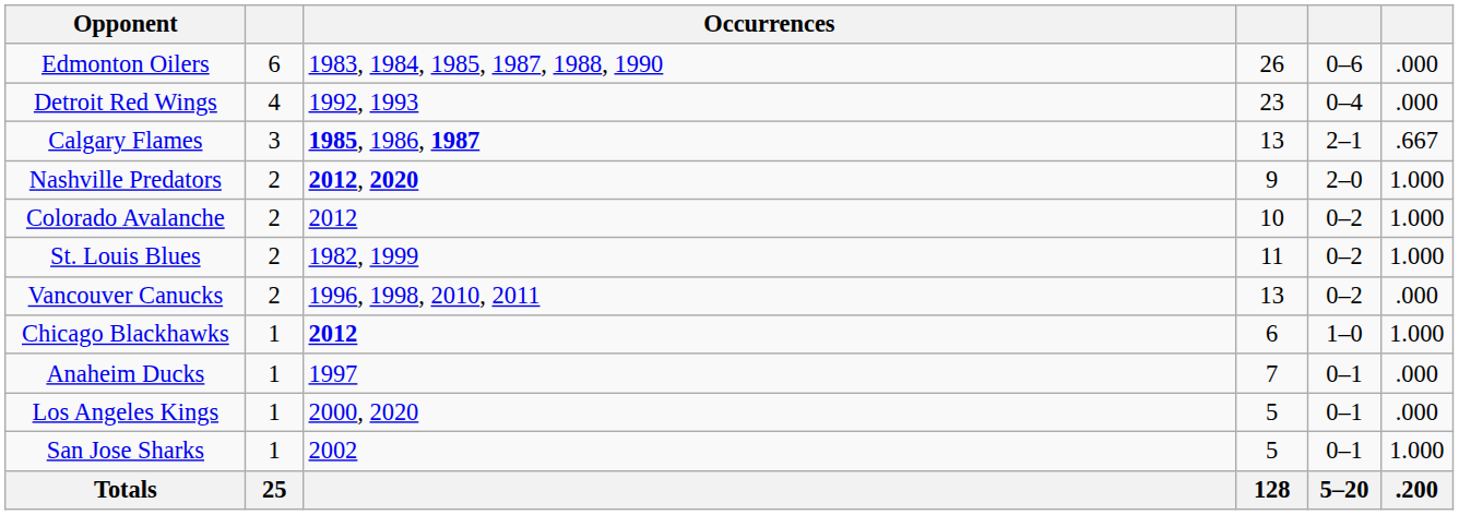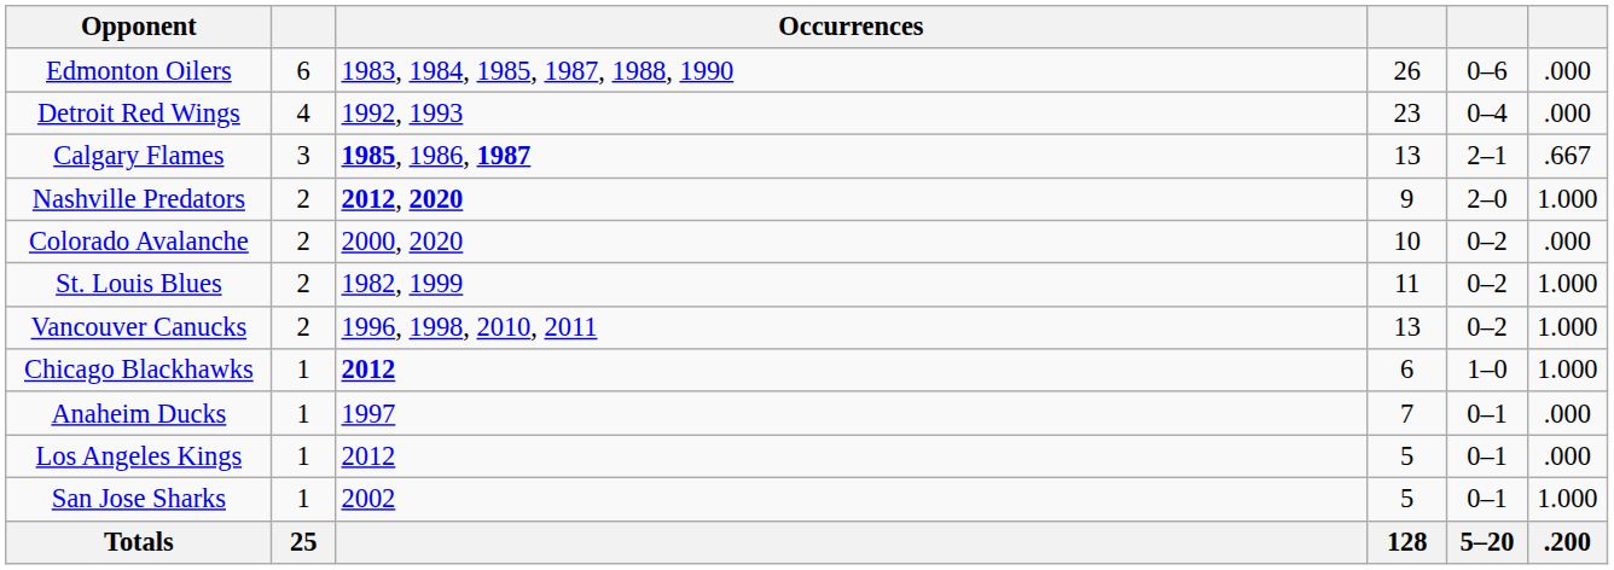Colorado Avalanche | Occurrences: 2012 -> 2000, 2020
Colorado Avalanche | column 6: 1.000 -> .000
Vancouver Canucks | column 6: .000 -> 1.000
Los Angeles Kings | Occurrences: 2000, 2020 -> 2012
